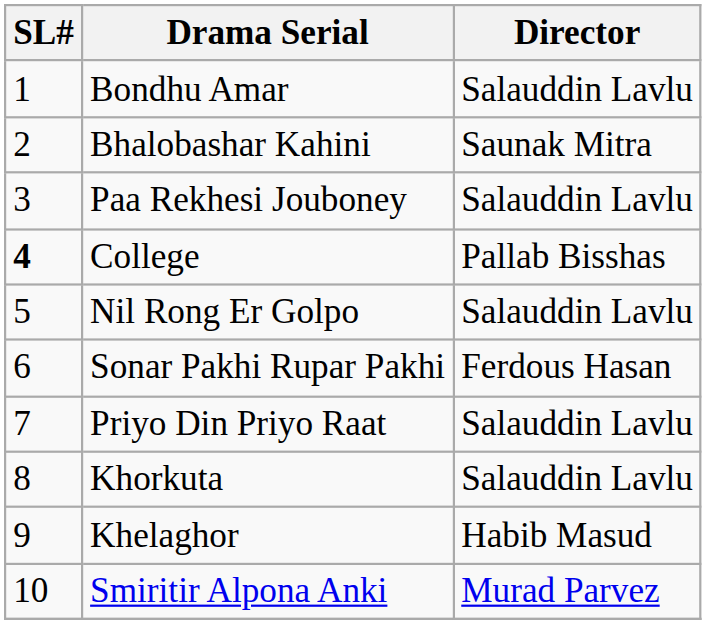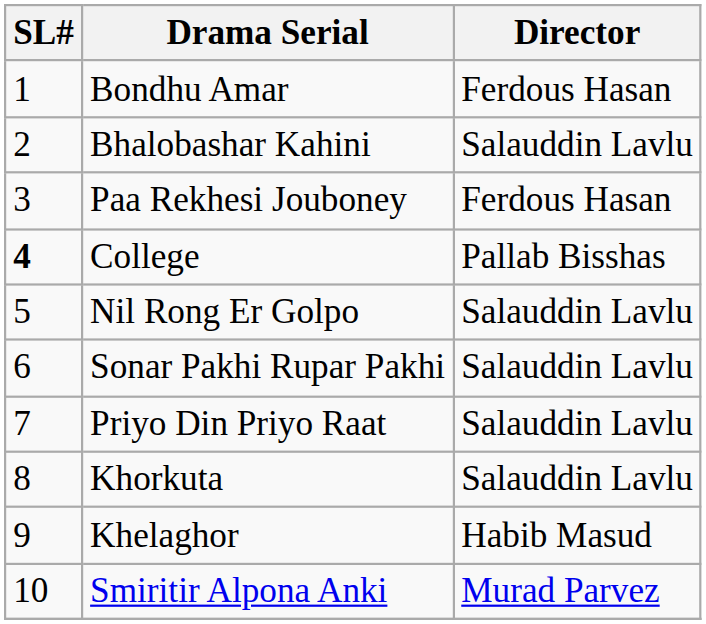Bondhu Amar | Director: Salauddin Lavlu -> Ferdous Hasan
Bhalobashar Kahini | Director: Saunak Mitra -> Salauddin Lavlu
Paa Rekhesi Jouboney | Director: Salauddin Lavlu -> Ferdous Hasan
Sonar Pakhi Rupar Pakhi | Director: Ferdous Hasan -> Salauddin Lavlu
